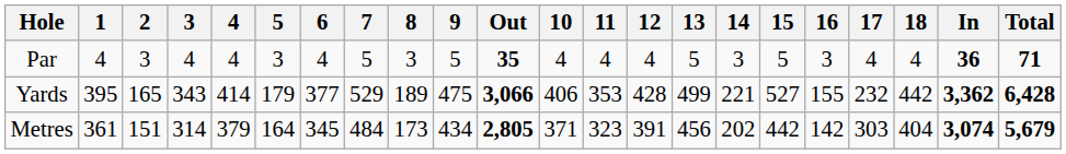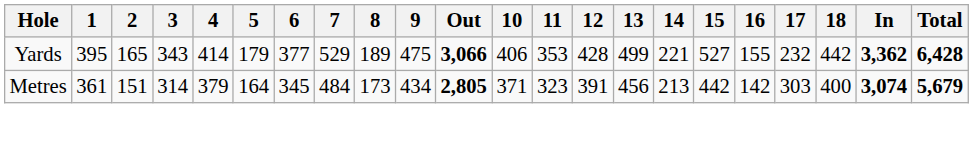- row: Par | 4 | 3 | 4 | 4 | 3 | 4 | 5 | 3 | 5 | 35 | 4 | 4 | 4 | 5 | 3 | 5 | 3 | 4 | 4 | 36 | 71
Metres | 14: 202 -> 213
Metres | 18: 404 -> 400
